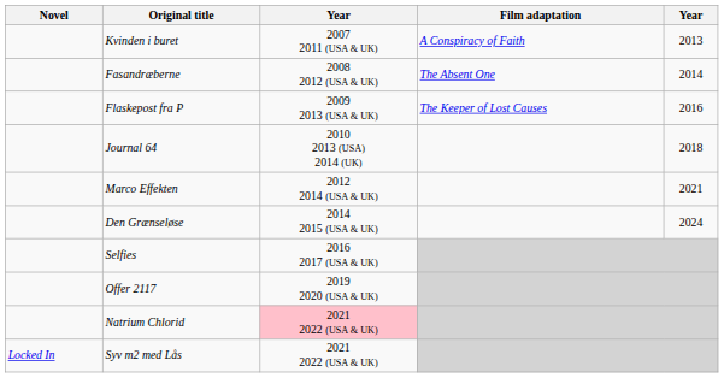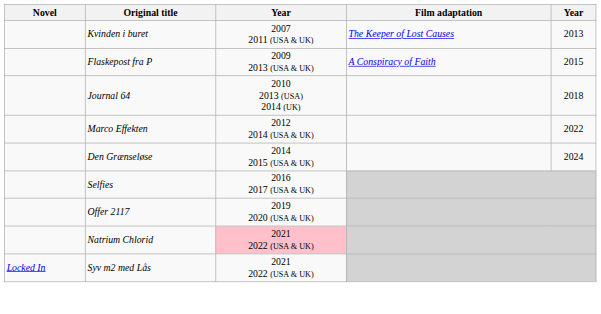Kvinden i buret | Film adaptation: A Conspiracy of Faith -> The Keeper of Lost Causes
- row: Fasandræberne | 2008 2012 (USA & UK) | The Absent One | 2014
Flaskepost fra P | Film adaptation: The Keeper of Lost Causes -> A Conspiracy of Faith
Flaskepost fra P | column 5: 2016 -> 2015
Marco Effekten | column 5: 2021 -> 2022
